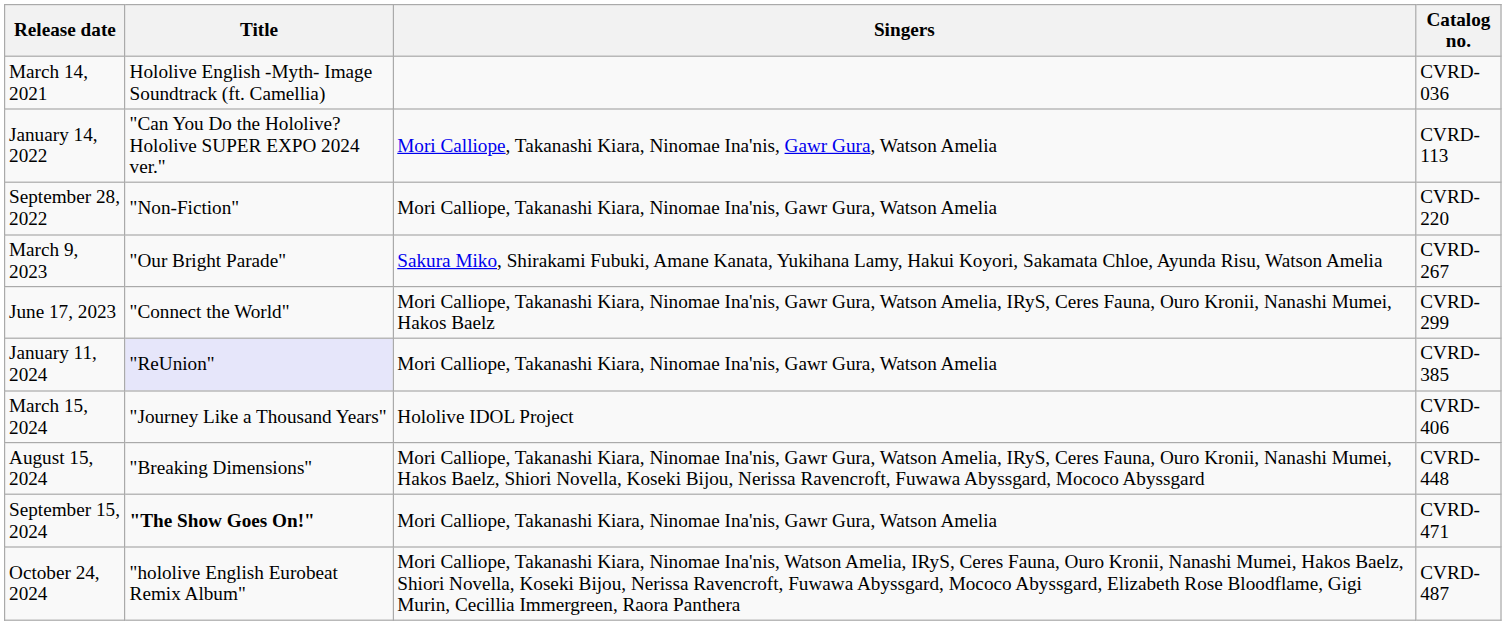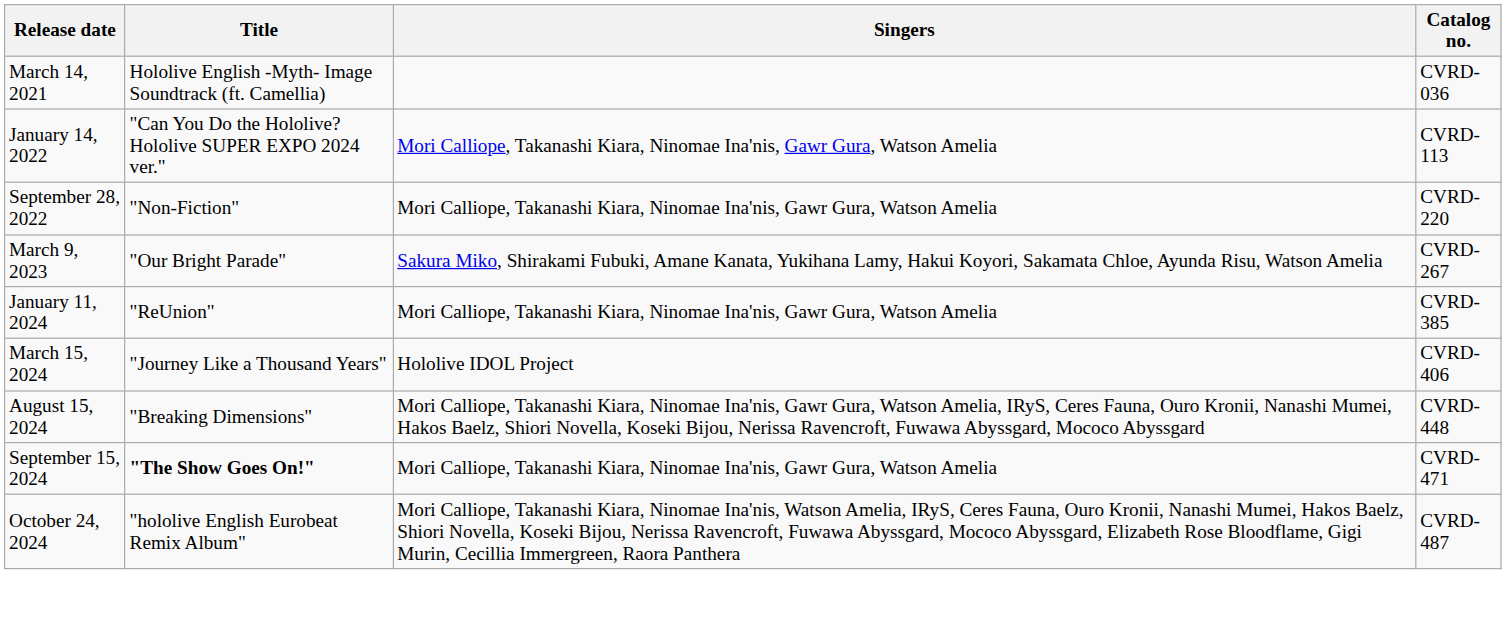- row: June 17, 2023 | "Connect the World" | Mori Calliope, Takanashi Kiara, Ninomae Ina'nis, Gawr Gura, Watson Amelia, IRyS, Ceres Fauna, Ouro Kronii, Nanashi Mumei, Hakos Baelz | CVRD-299
January 11, 2024 | Title: lavender background -> no background
